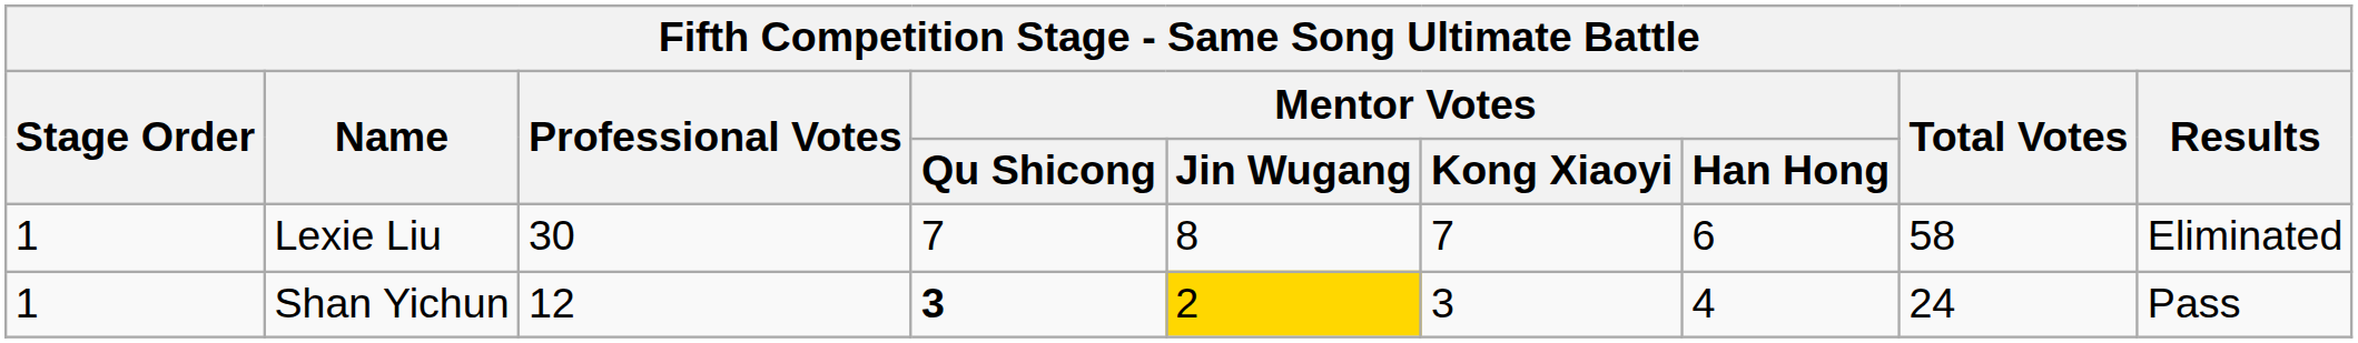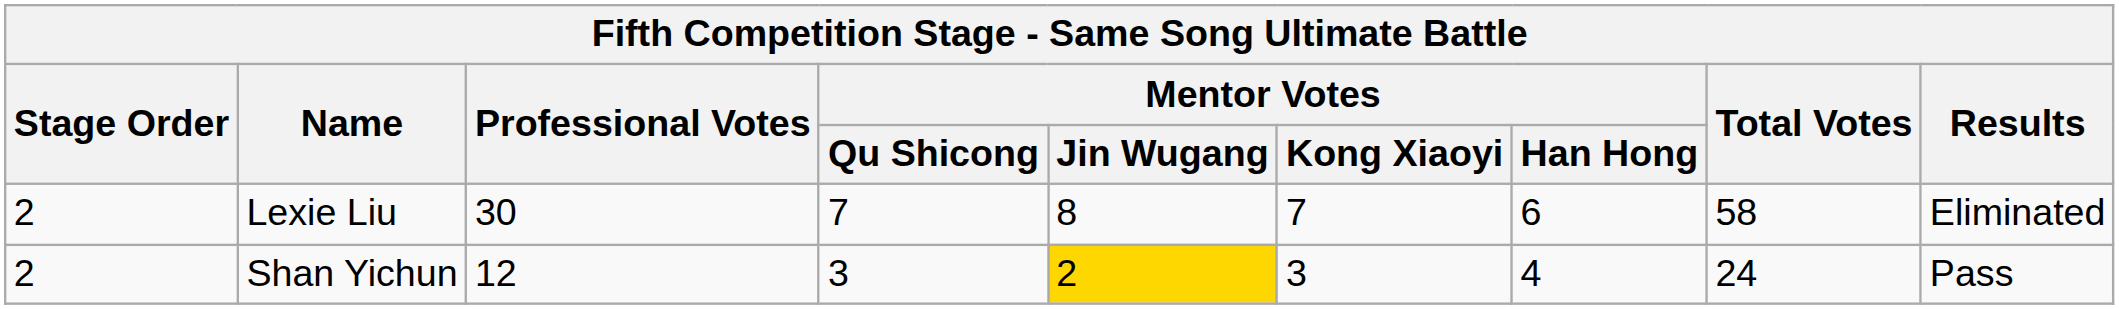Lexie Liu | Stage Order: 1 -> 2
Shan Yichun | Stage Order: 1 -> 2
Shan Yichun | Mentor Votes / Qu Shicong: bold -> normal
